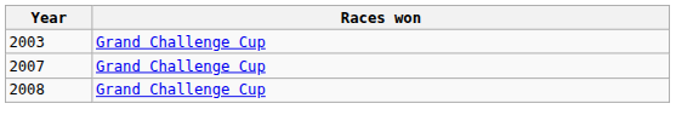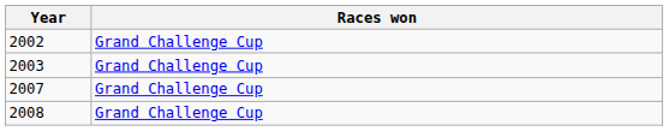+ row: 2002 | Grand Challenge Cup
